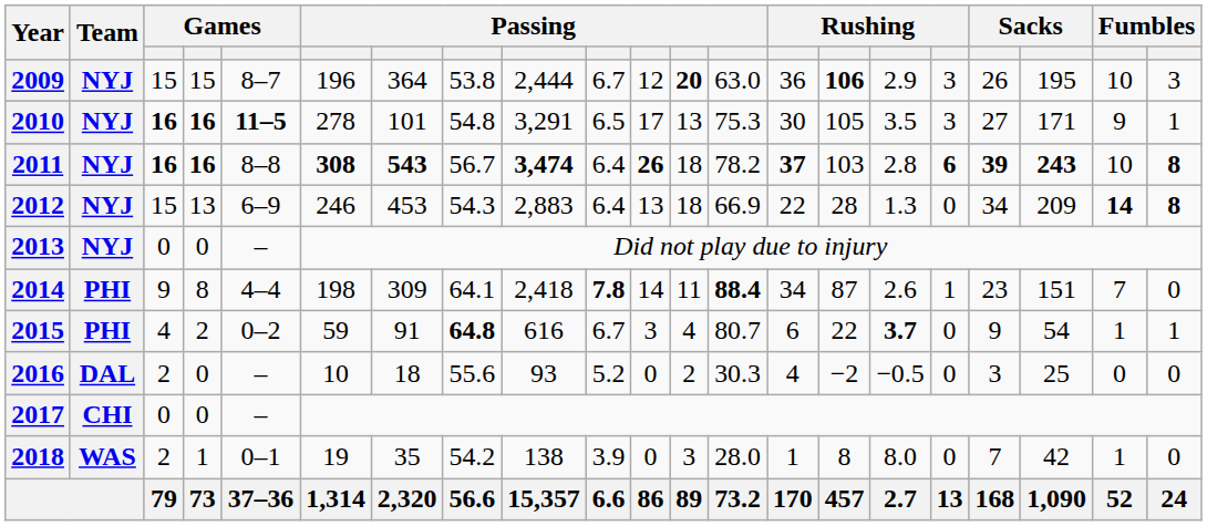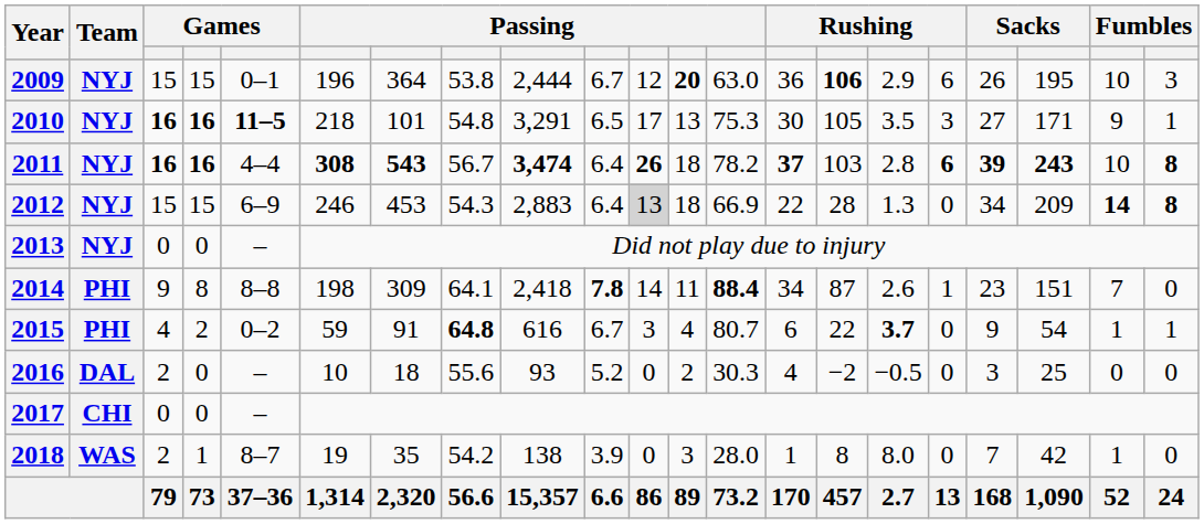2009 | column 5: 8–7 -> 0–1
2009 | column 17: 3 -> 6
2010 | column 6: 278 -> 218
2011 | column 5: 8–8 -> 4–4
2012 | column 4: 13 -> 15
2012 | column 11: no background -> lightgrey background
2014 | column 5: 4–4 -> 8–8
2018 | column 5: 0–1 -> 8–7
